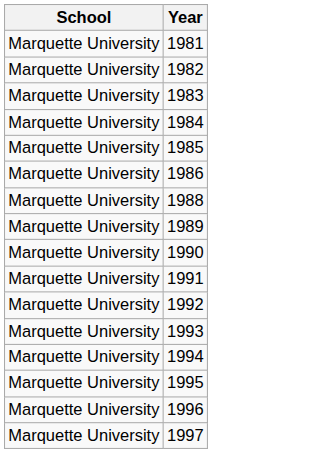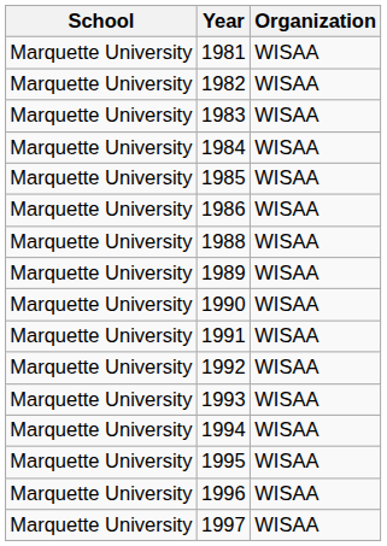+ column: Organization | WISAA | WISAA | WISAA | WISAA | WISAA | WISAA | WISAA | WISAA | WISAA | WISAA | WISAA | WISAA | WISAA | WISAA | WISAA | WISAA
